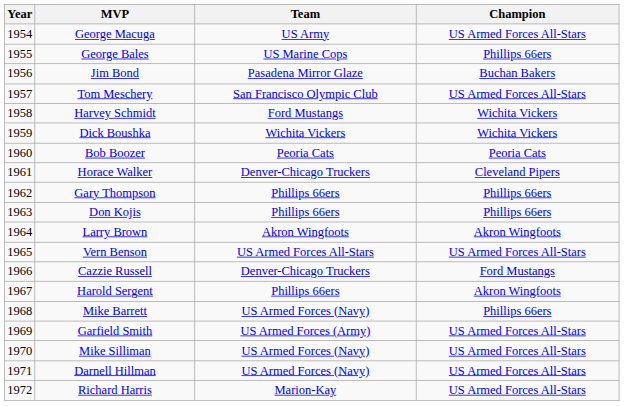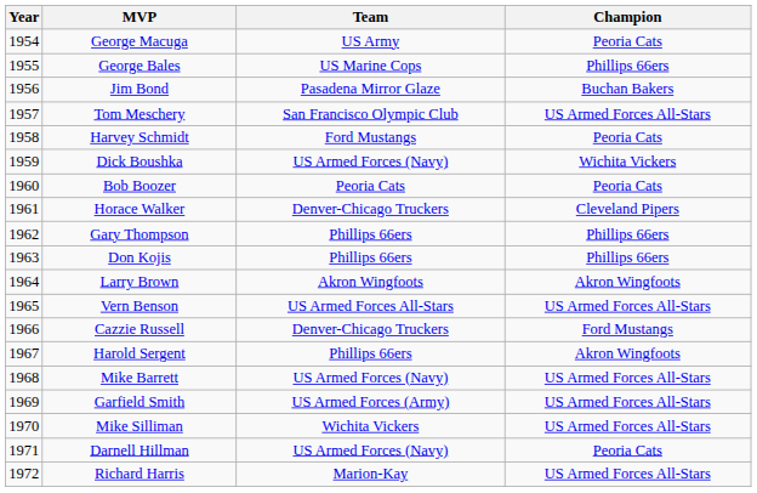George Macuga | Champion: US Armed Forces All-Stars -> Peoria Cats
Harvey Schmidt | Champion: Wichita Vickers -> Peoria Cats
Dick Boushka | Team: Wichita Vickers -> US Armed Forces (Navy)
Mike Barrett | Champion: Phillips 66ers -> US Armed Forces All-Stars
Mike Silliman | Team: US Armed Forces (Navy) -> Wichita Vickers
Darnell Hillman | Champion: US Armed Forces All-Stars -> Peoria Cats
